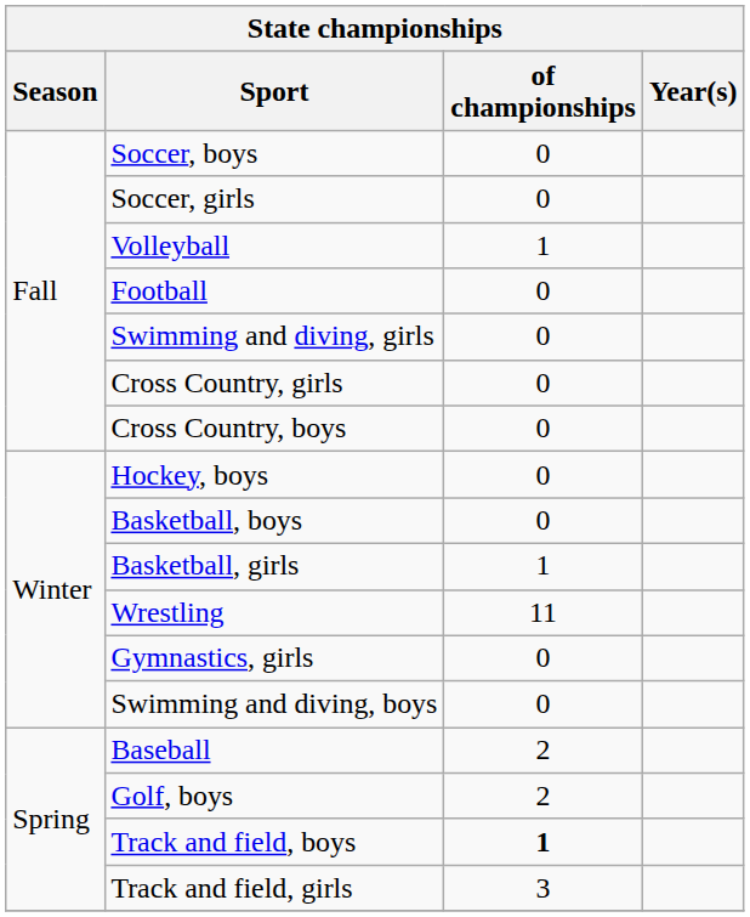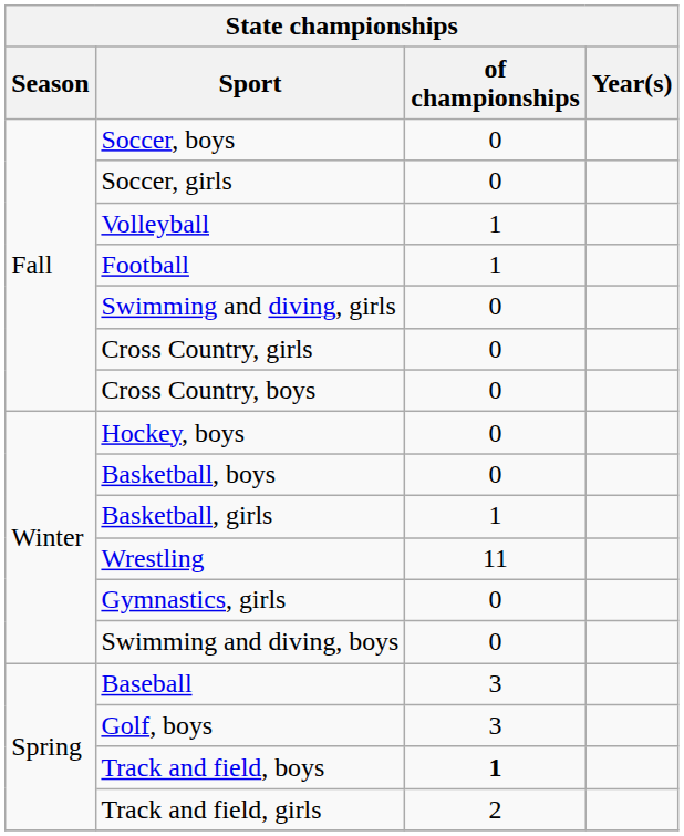Football | of championships: 0 -> 1
Baseball | of championships: 2 -> 3
Golf, boys | of championships: 2 -> 3
Track and field, girls | of championships: 3 -> 2
